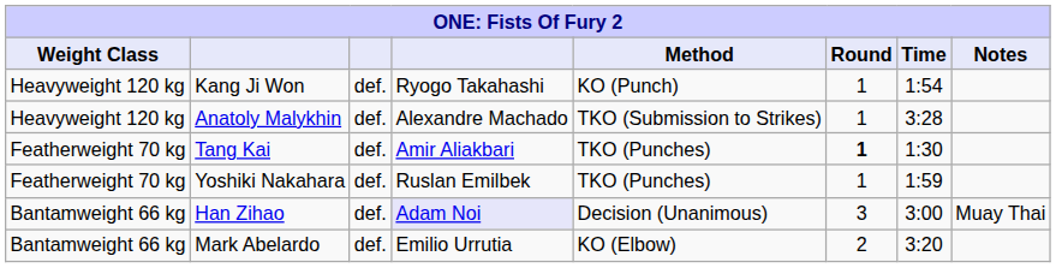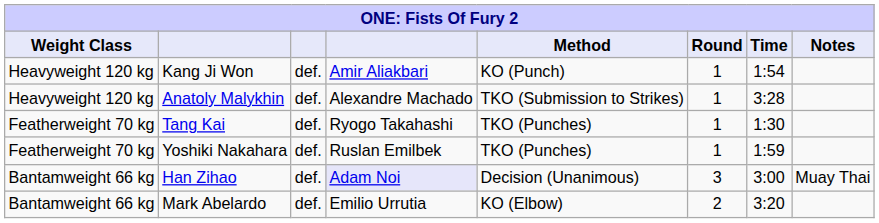Kang Ji Won | column 4: Ryogo Takahashi -> Amir Aliakbari
Tang Kai | column 4: Amir Aliakbari -> Ryogo Takahashi
Tang Kai | Round: bold -> normal
